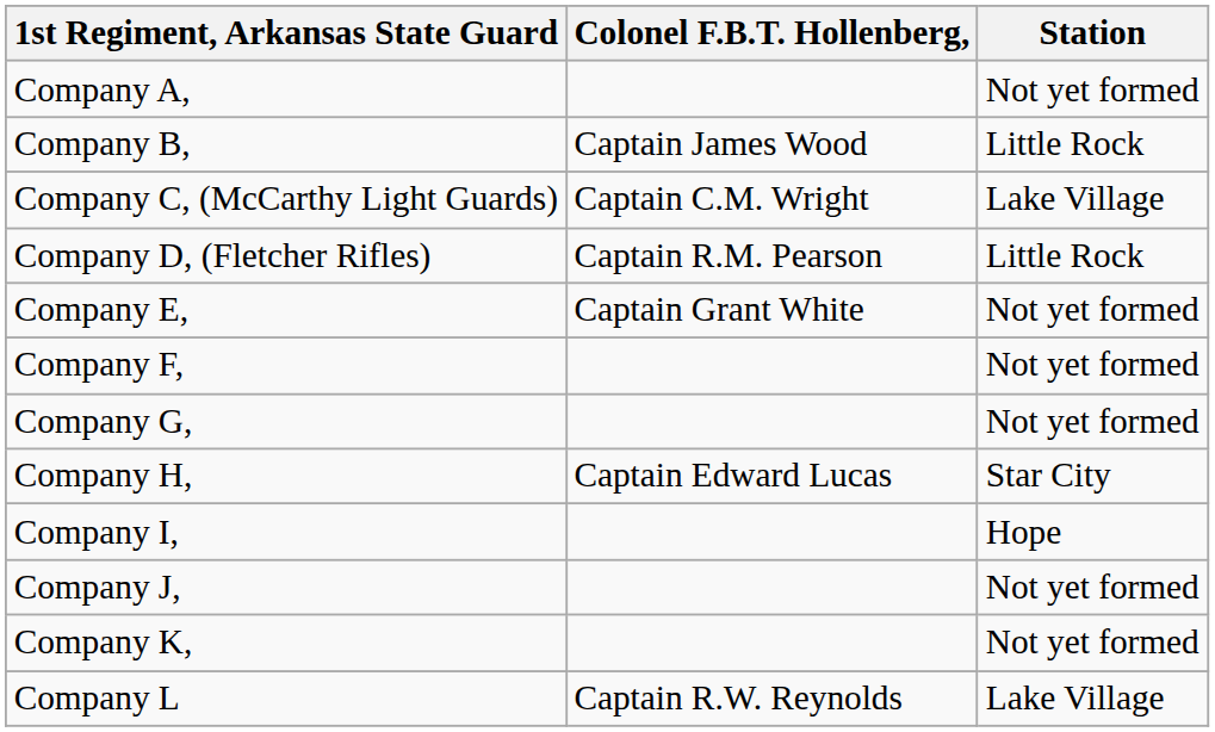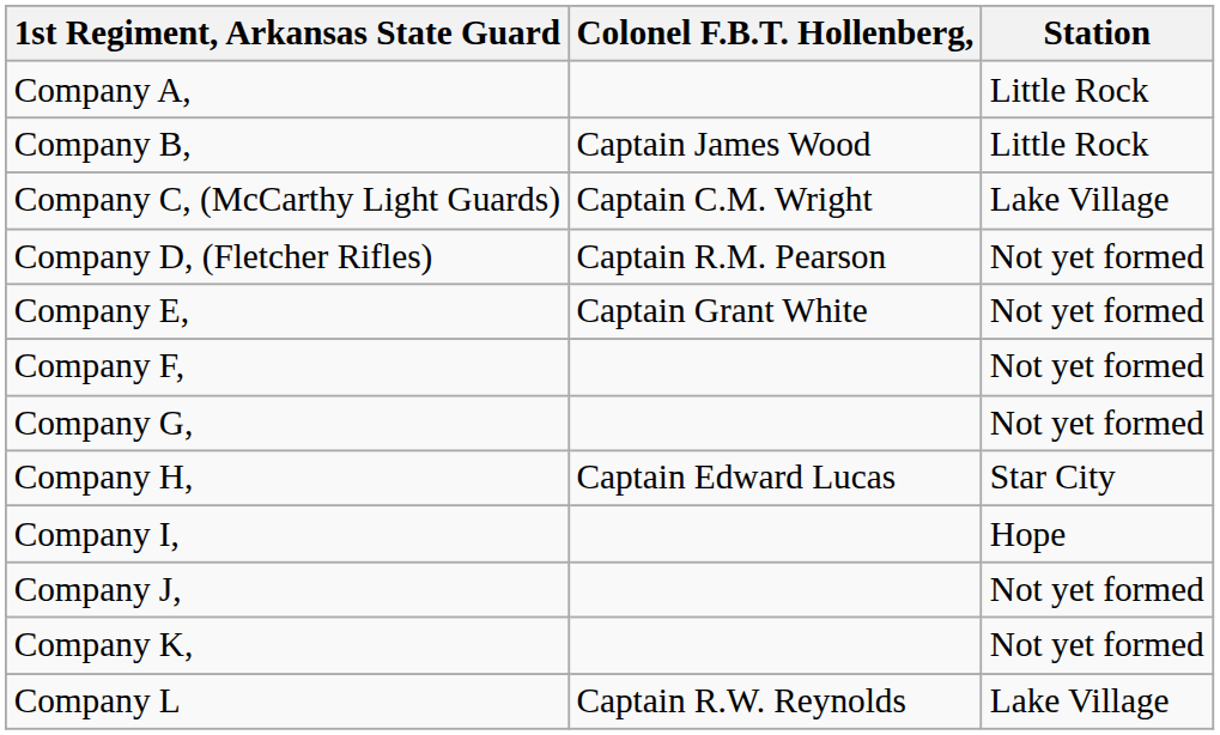Company A, | Station: Not yet formed -> Little Rock
Company D, (Fletcher Rifles) | Station: Little Rock -> Not yet formed
